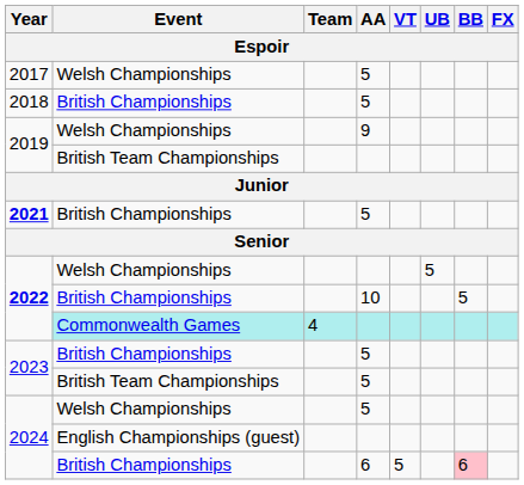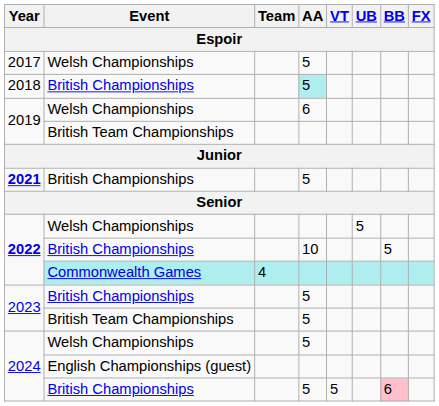2018 | AA: no background -> paleturquoise background
2019 / Welsh Championships | AA: 9 -> 6
2024 / British Championships | AA: 6 -> 5
